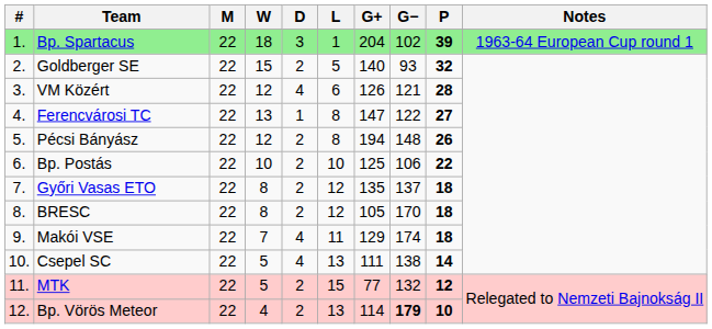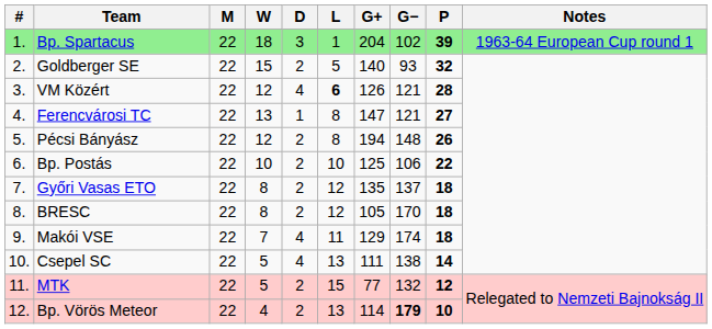VM Közért | L: normal -> bold
Ferencvárosi TC | G−: 122 -> 121
